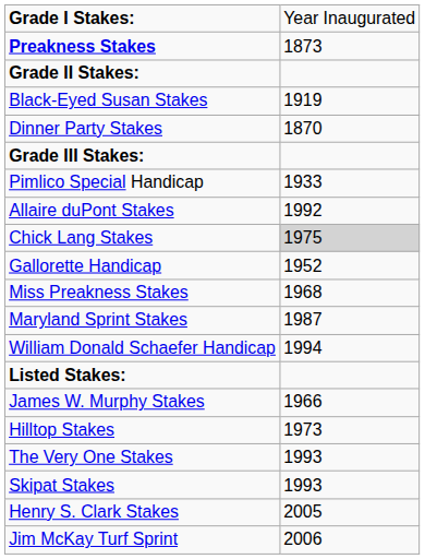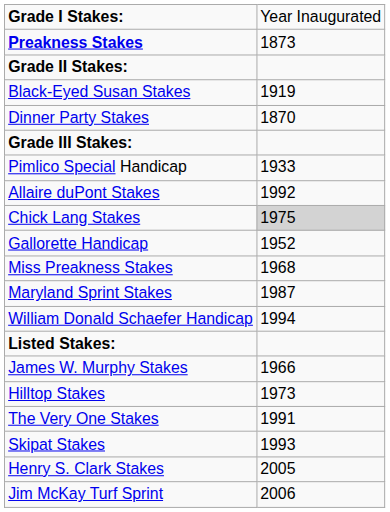The Very One Stakes | column 2: 1993 -> 1991
